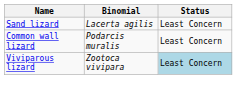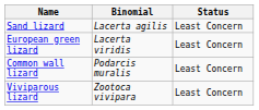+ row: European green lizard | Lacerta viridis | Least Concern
Viviparous lizard | Status: lightblue background -> no background
